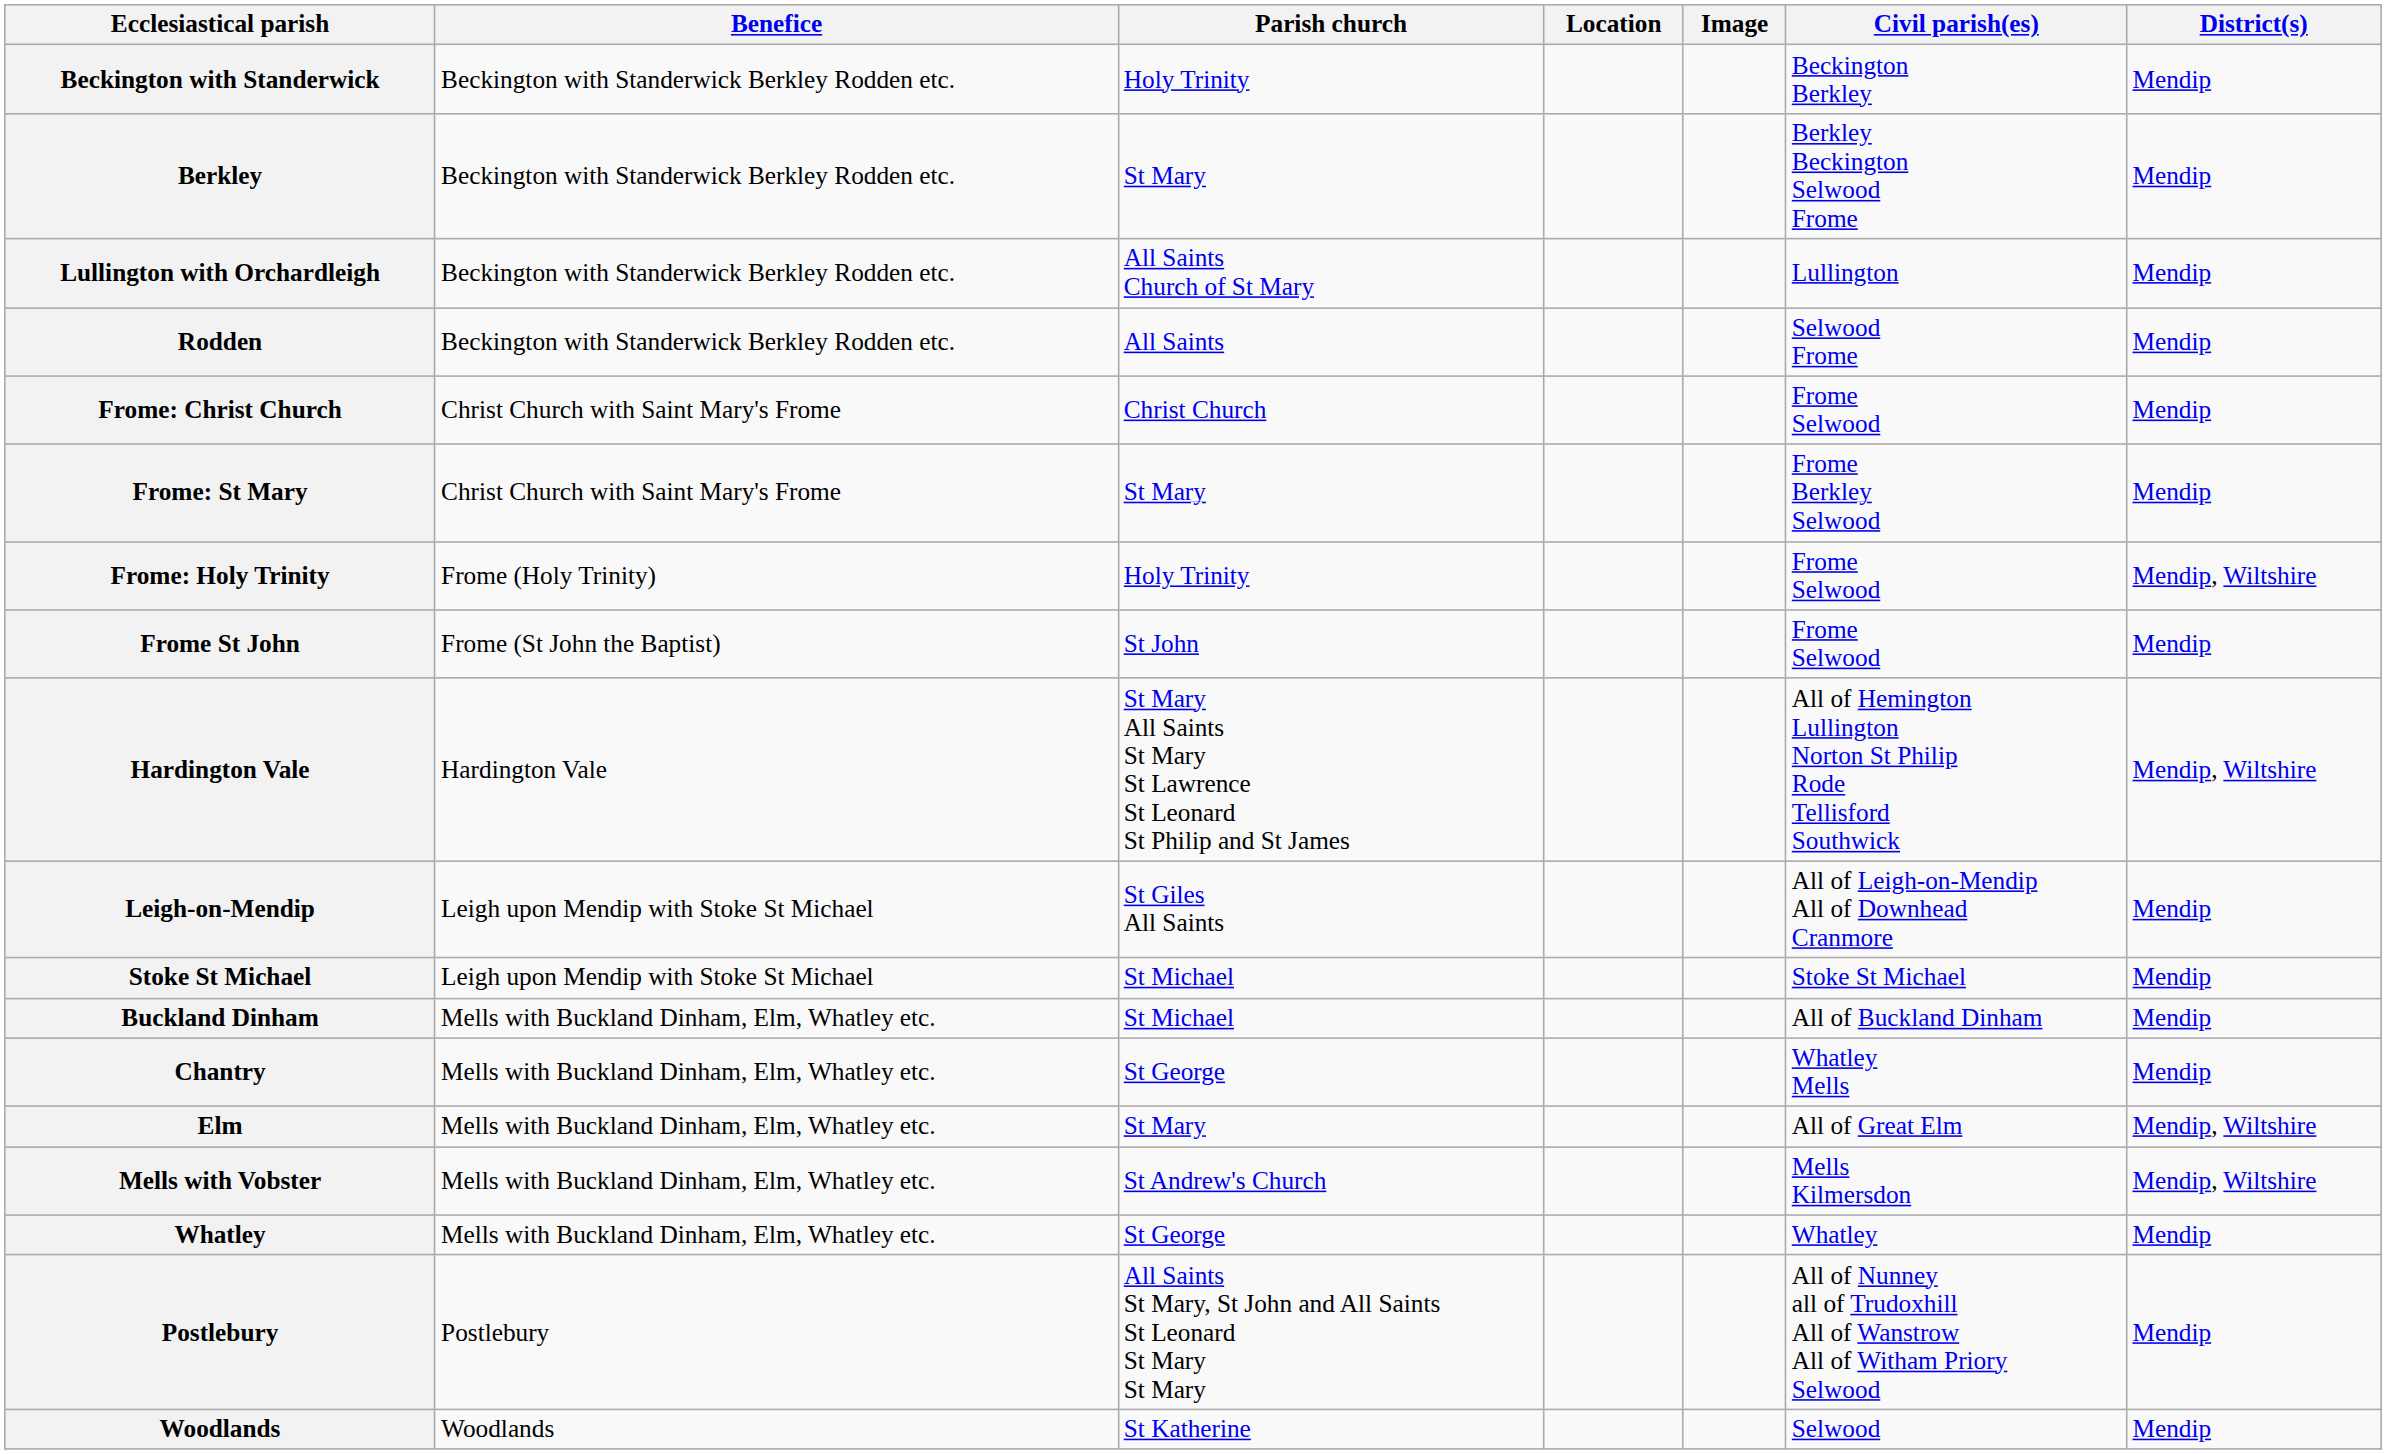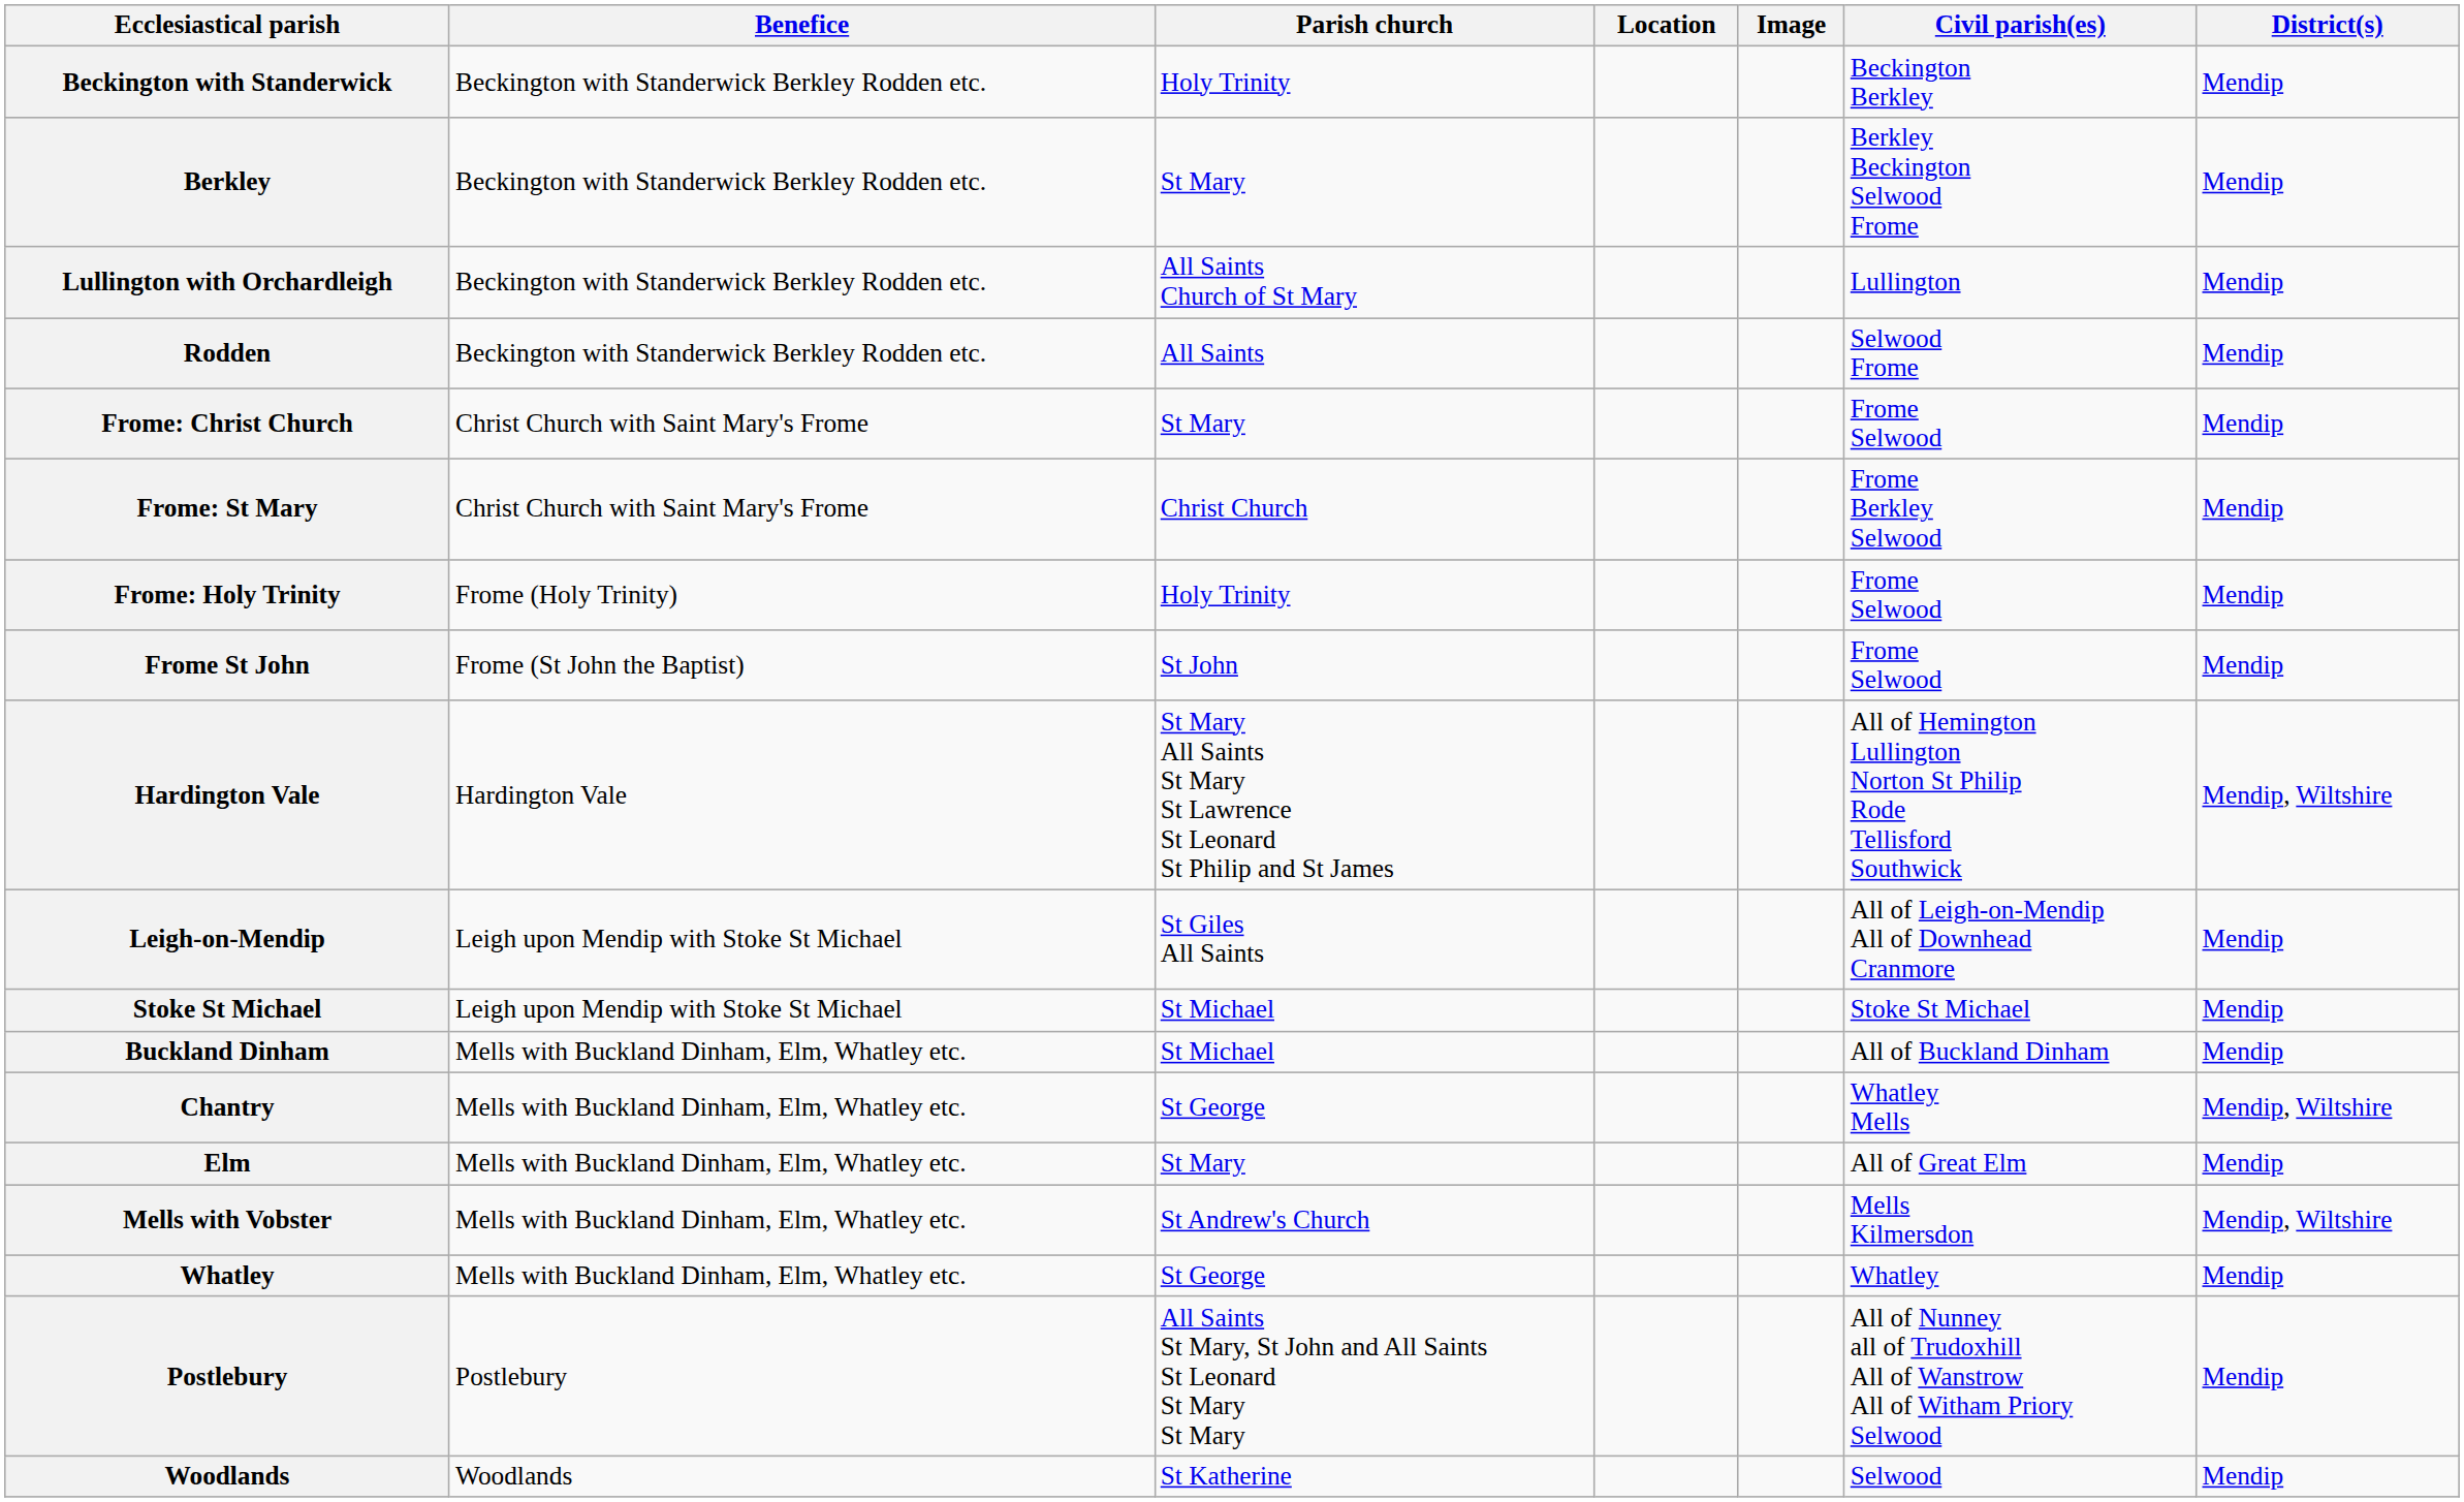Frome: Christ Church | Parish church: Christ Church -> St Mary
Frome: St Mary | Parish church: St Mary -> Christ Church
Frome: Holy Trinity | District(s): Mendip, Wiltshire -> Mendip
Chantry | District(s): Mendip -> Mendip, Wiltshire
Elm | District(s): Mendip, Wiltshire -> Mendip
